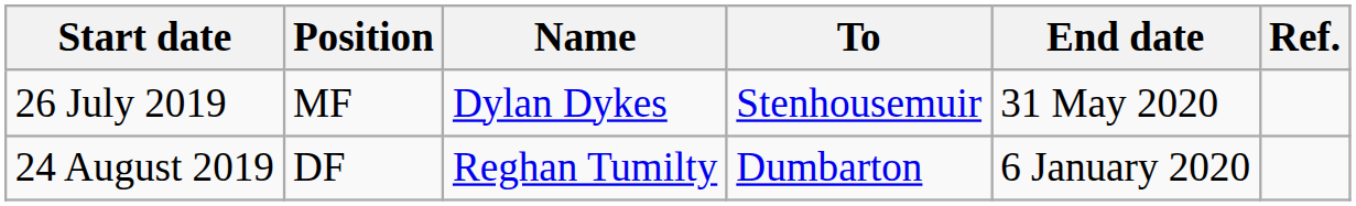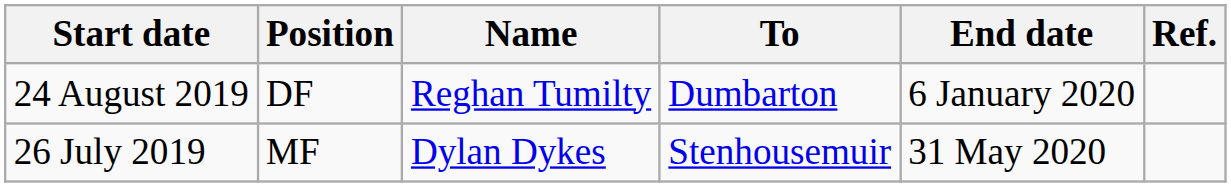rows swapped: 26 July 2019 <-> 24 August 2019
